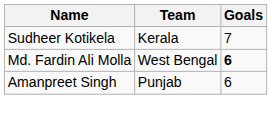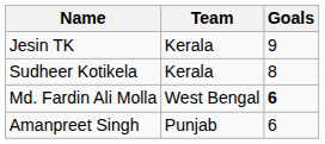+ row: Jesin TK | Kerala | 9
Sudheer Kotikela | Goals: 7 -> 8
